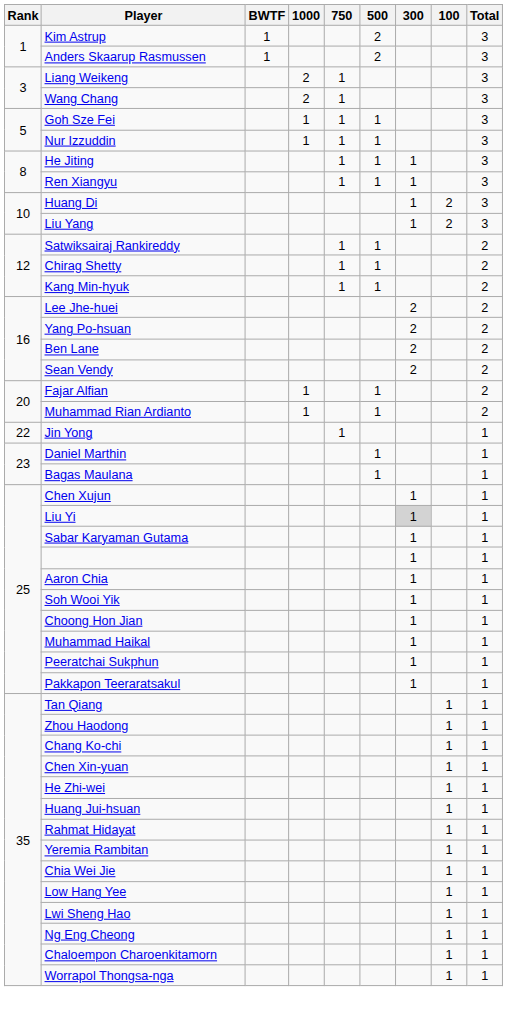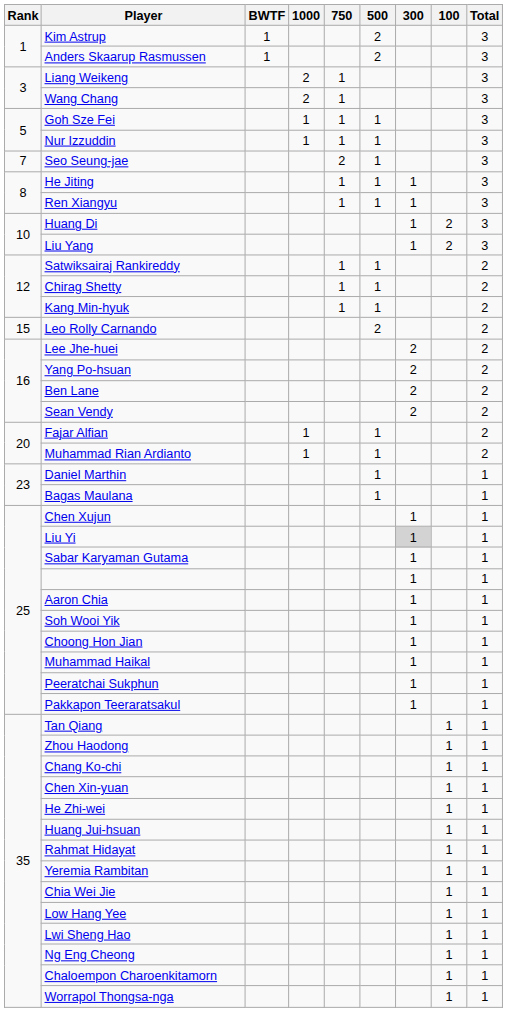+ row: 7 | Seo Seung-jae | 2 | 1 | 3
+ row: 15 | Leo Rolly Carnando | 2 | 2
- row: 22 | Jin Yong | 1 | 1
